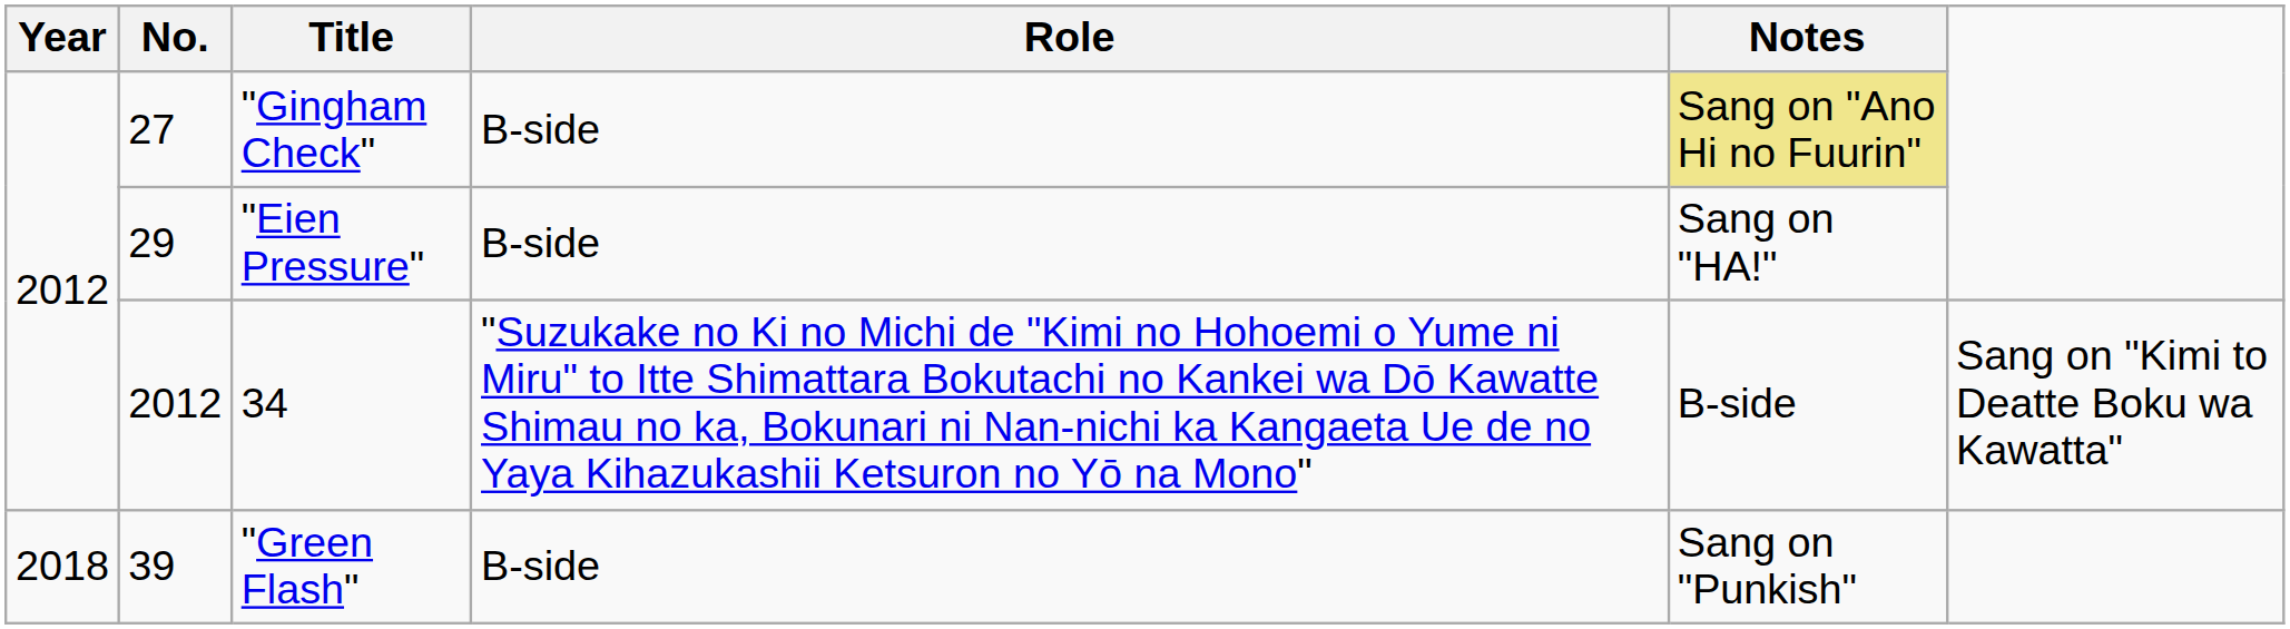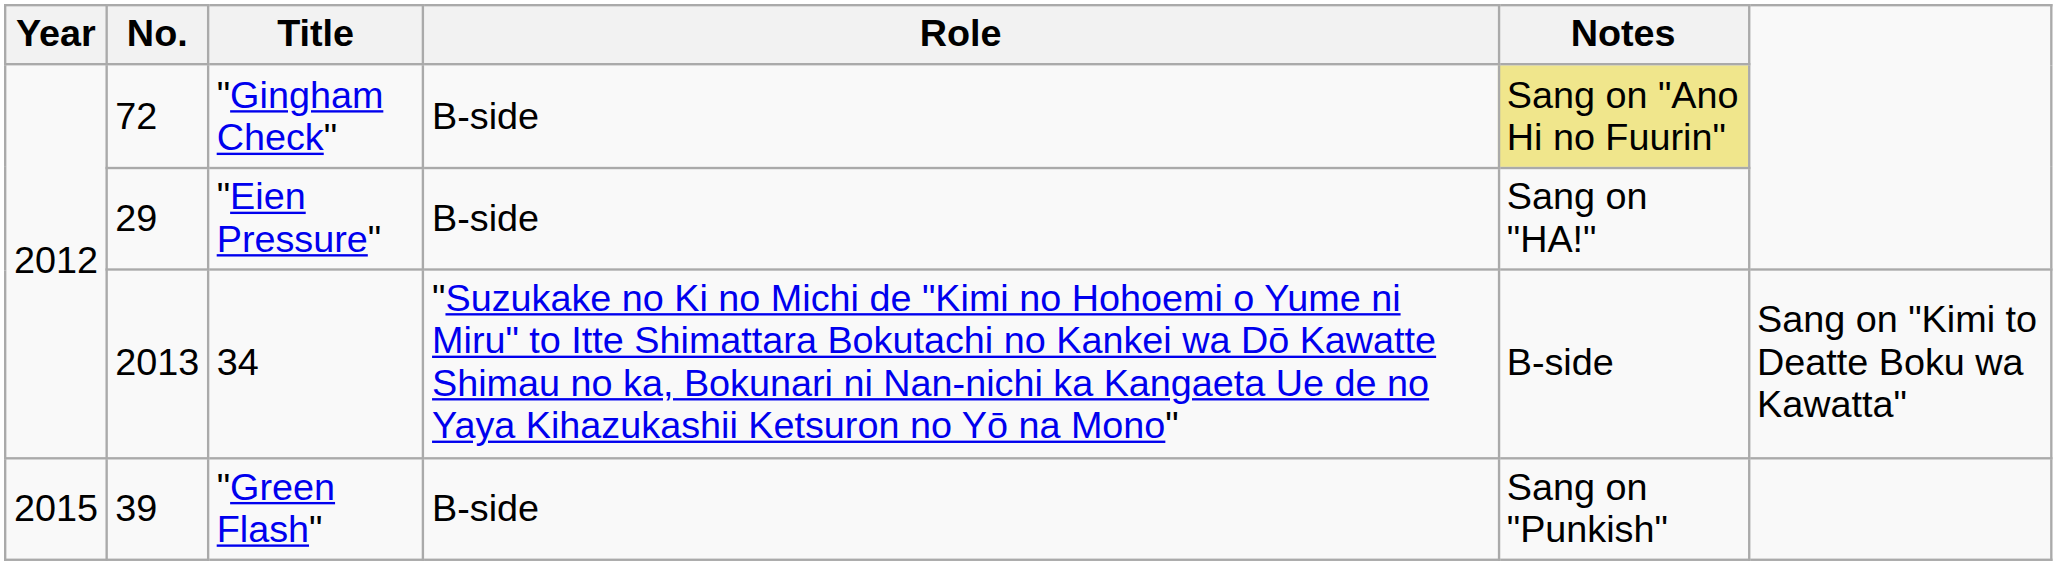"Gingham Check" | No.: 27 -> 72
34 | No.: 2012 -> 2013
"Green Flash" | Year: 2018 -> 2015
